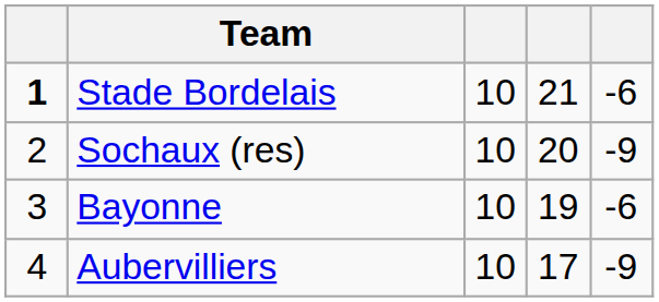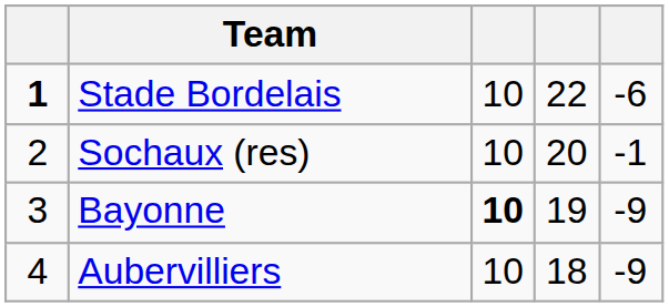Stade Bordelais | column 4: 21 -> 22
Sochaux (res) | column 5: -9 -> -1
Bayonne | column 3: normal -> bold
Bayonne | column 5: -6 -> -9
Aubervilliers | column 4: 17 -> 18
